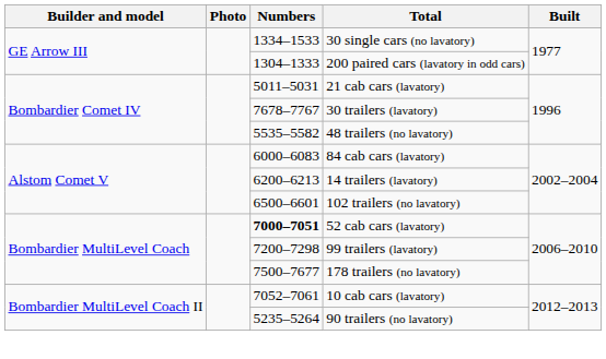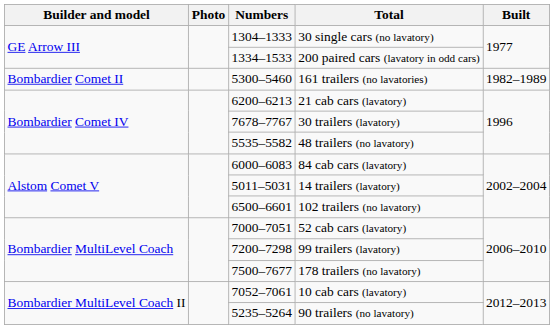30 single cars (no lavatory) | Numbers: 1334–1533 -> 1304–1333
200 paired cars (lavatory in odd cars) | Numbers: 1304–1333 -> 1334–1533
+ row: Bombardier Comet II | 5300–5460 | 161 trailers (no lavatories) | 1982–1989
21 cab cars (lavatory) | Numbers: 5011–5031 -> 6200–6213
14 trailers (lavatory) | Numbers: 6200–6213 -> 5011–5031
52 cab cars (lavatory) | Numbers: bold -> normal
